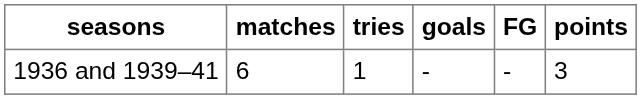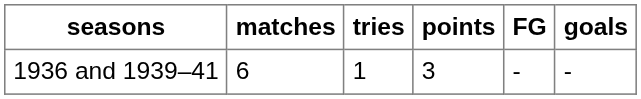columns swapped: goals <-> points
